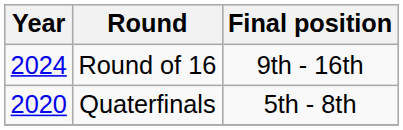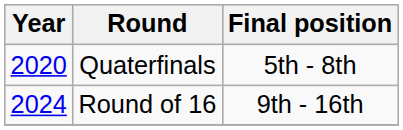rows swapped: Quaterfinals <-> Round of 16
